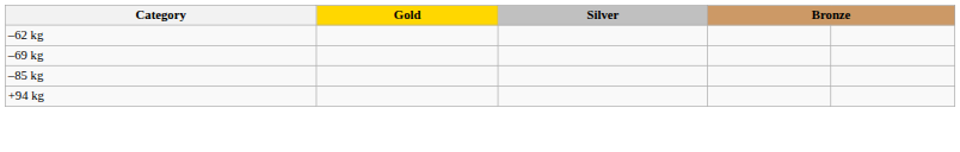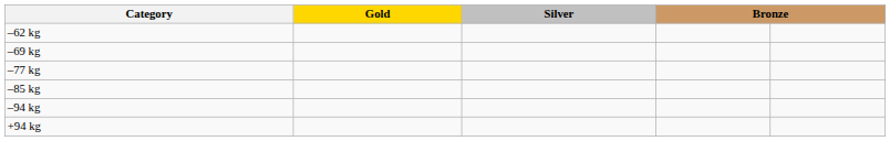+ row: –77 kg
+ row: –94 kg
